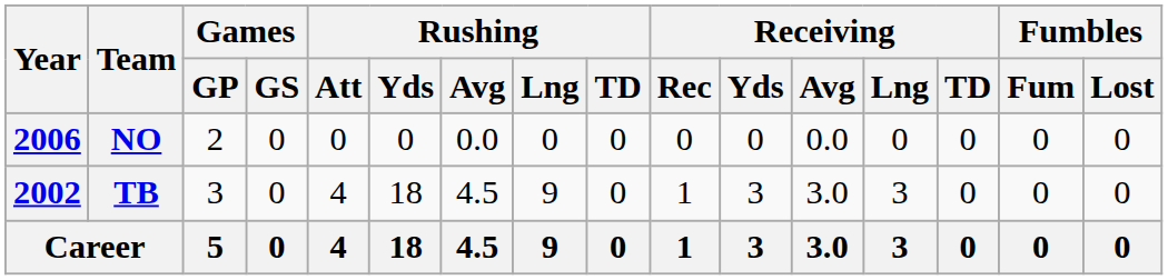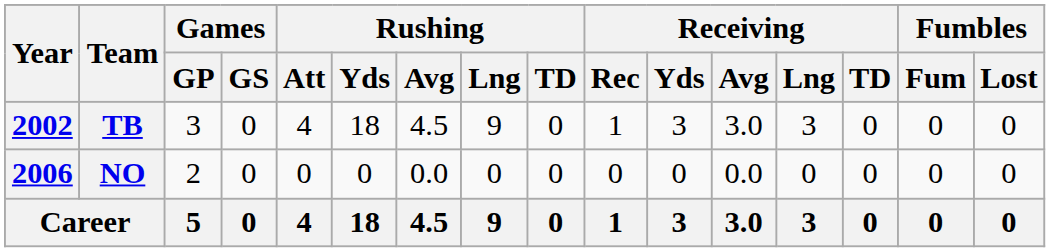rows swapped: TB <-> NO
